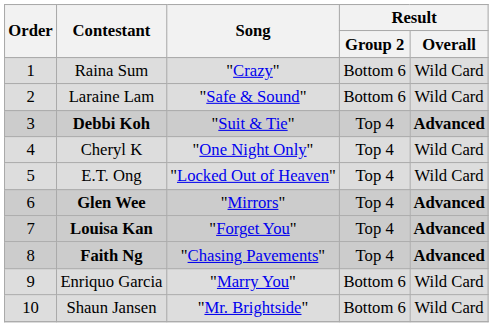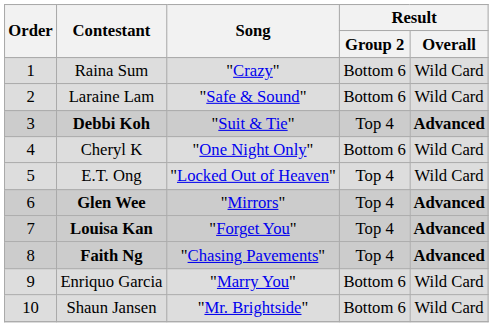Cheryl K | Result / Group 2: Top 4 -> Bottom 6
